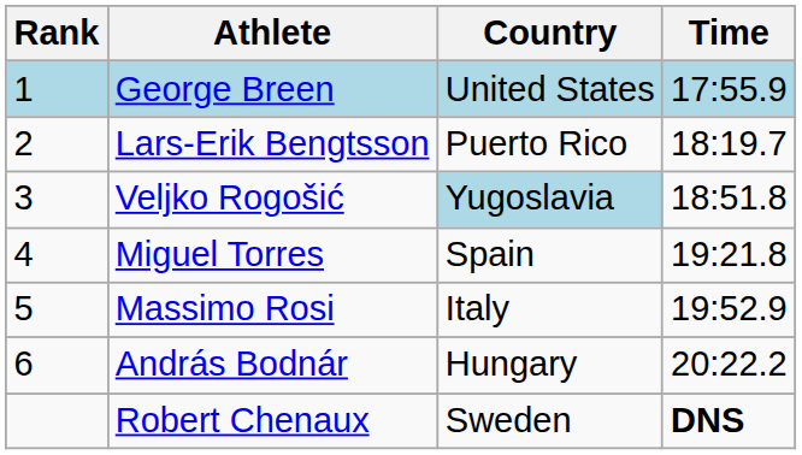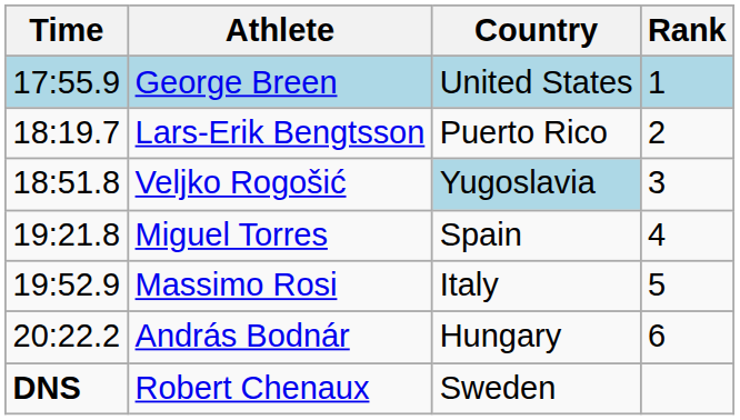columns swapped: Rank <-> Time
